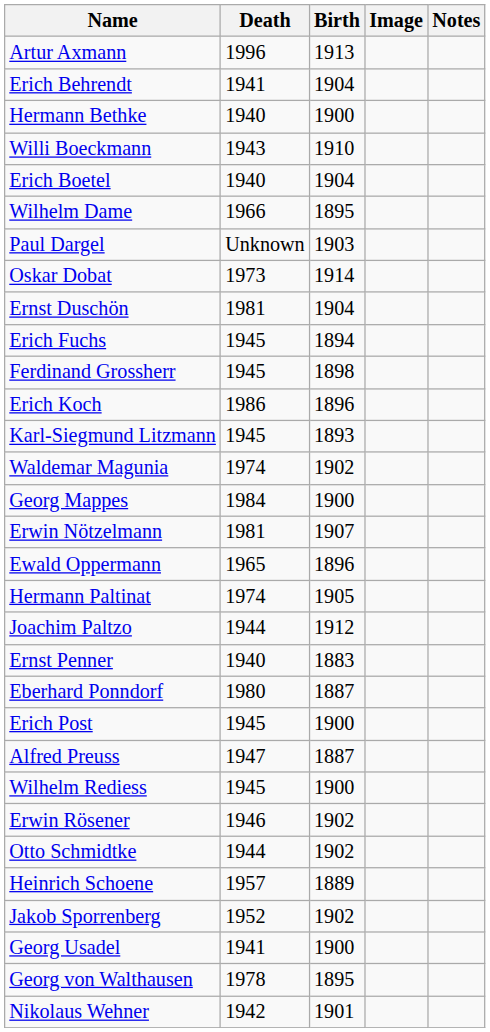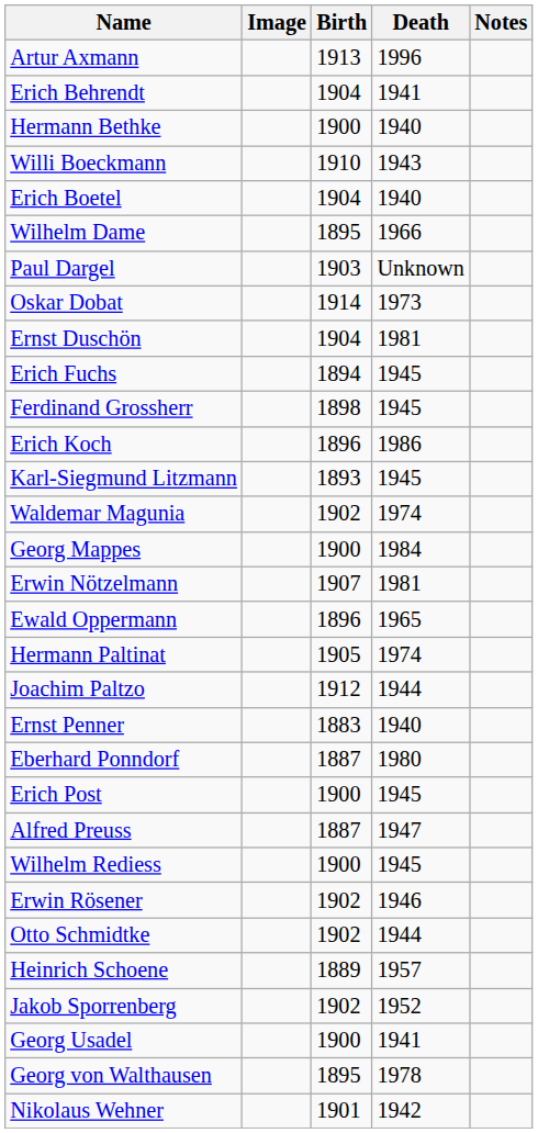columns swapped: Image <-> Death
